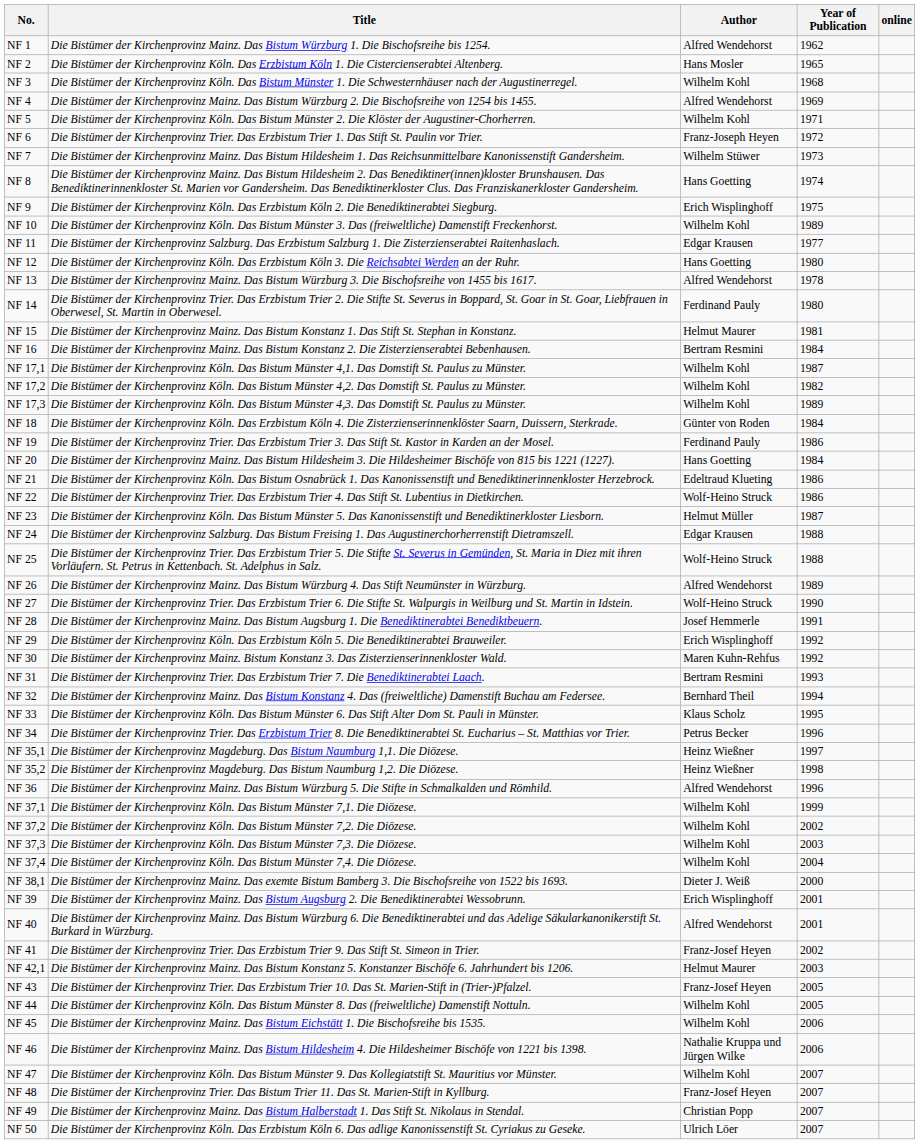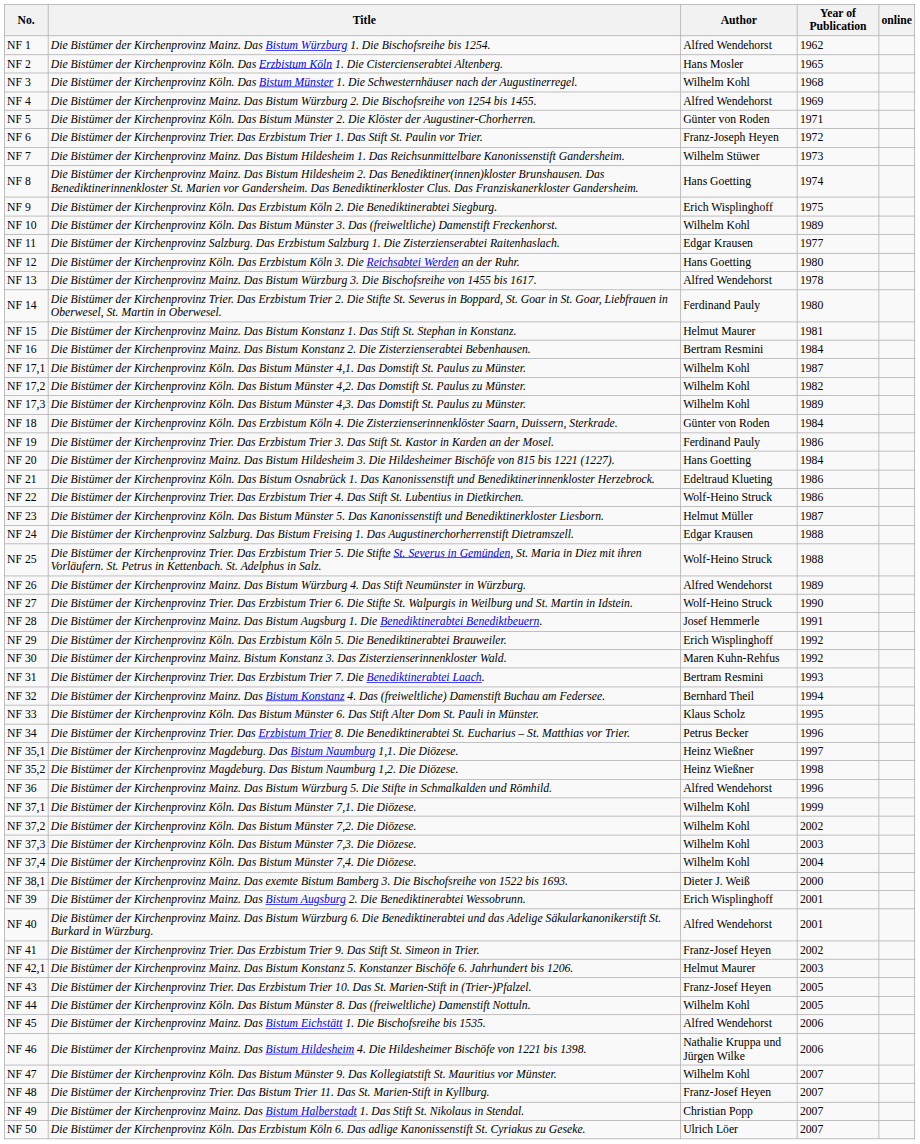NF 5 | Author: Wilhelm Kohl -> Günter von Roden
NF 45 | Author: Wilhelm Kohl -> Alfred Wendehorst
